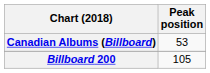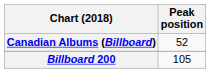Canadian Albums (Billboard) | Peak position: 53 -> 52
